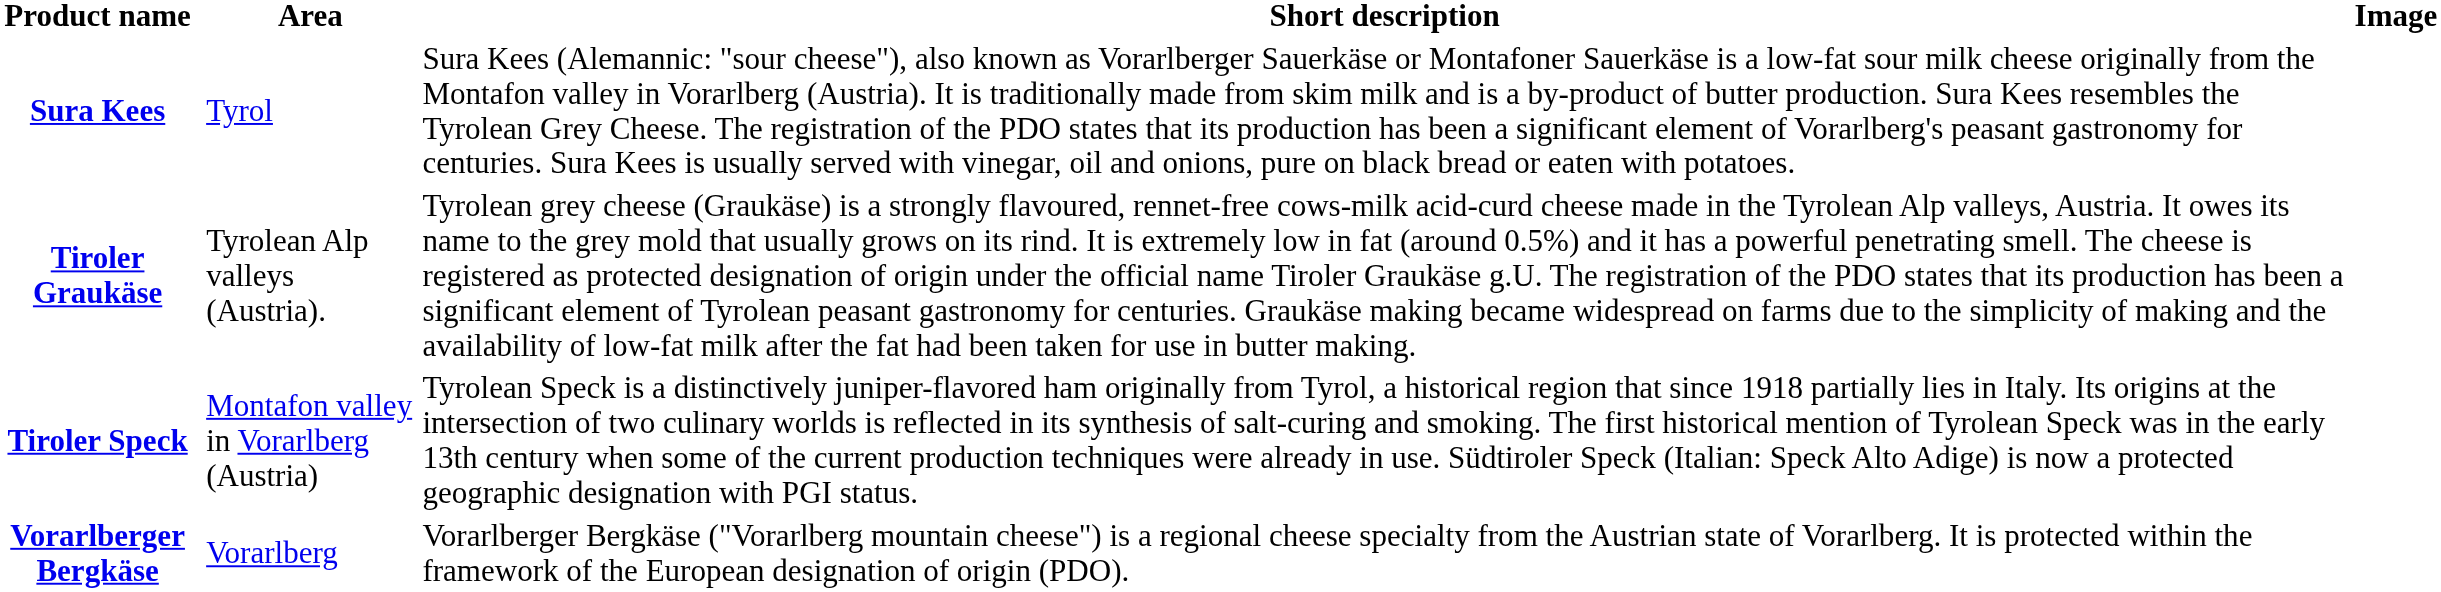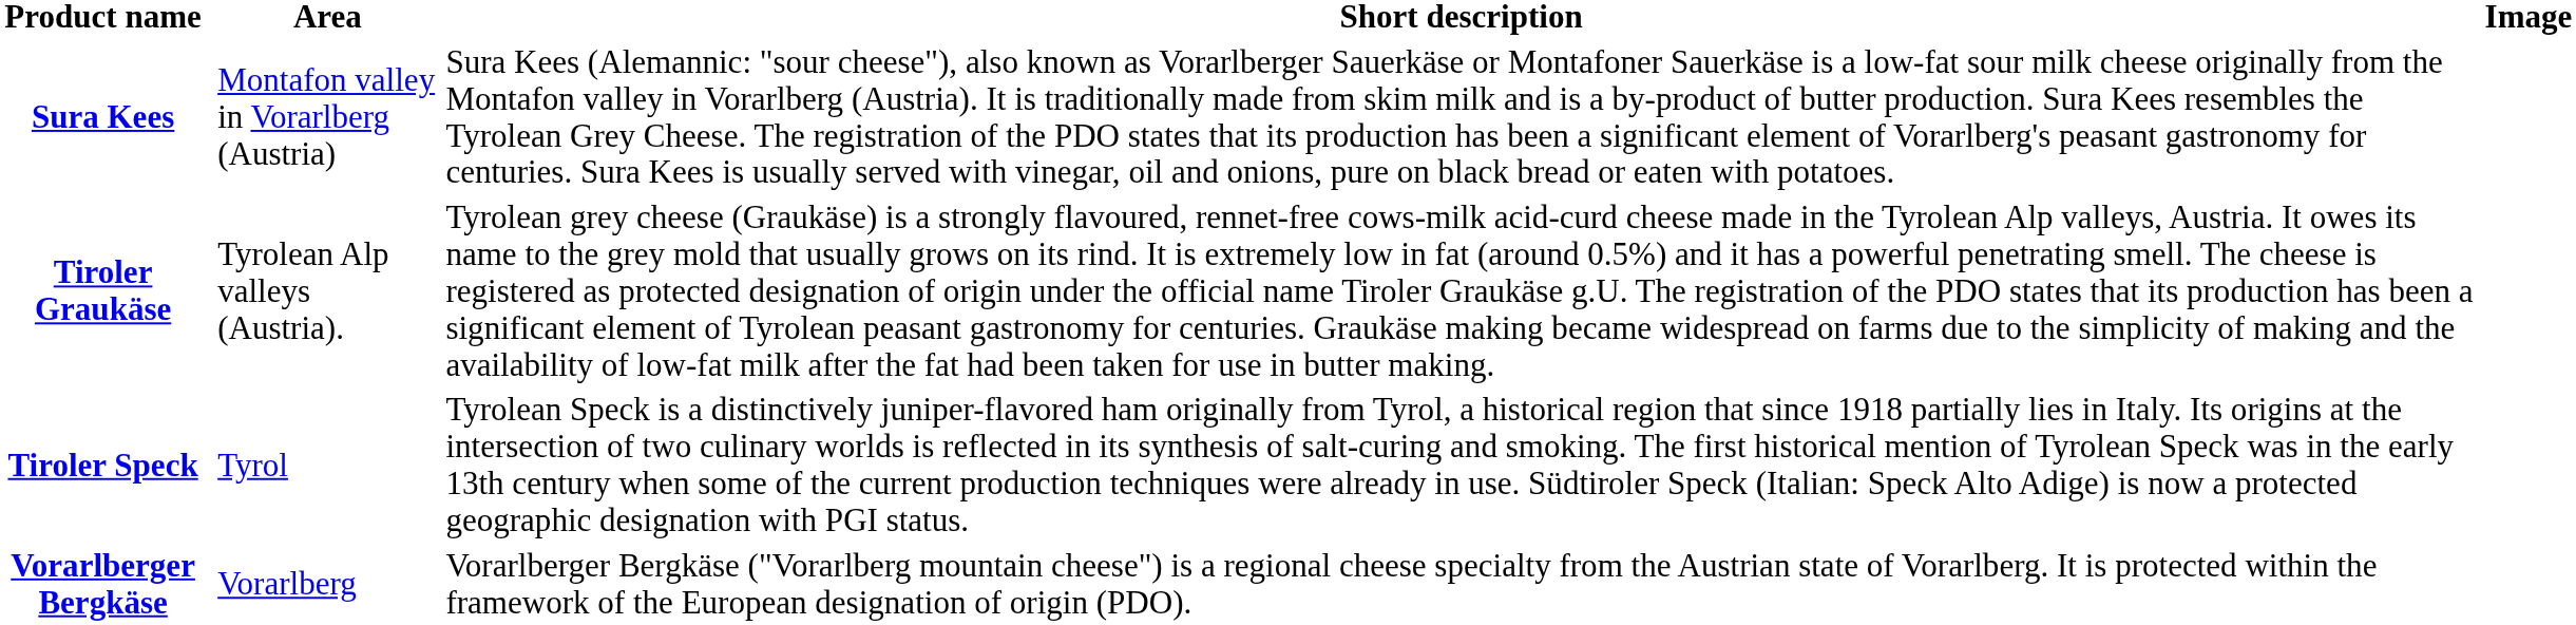Sura Kees | Area: Tyrol -> Montafon valley in Vorarlberg (Austria)
Tiroler Speck | Area: Montafon valley in Vorarlberg (Austria) -> Tyrol
